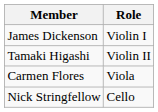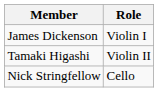- row: Carmen Flores | Viola
